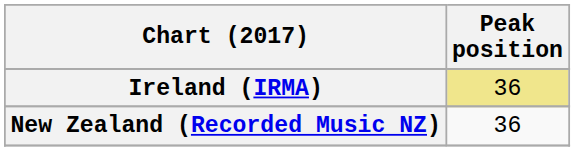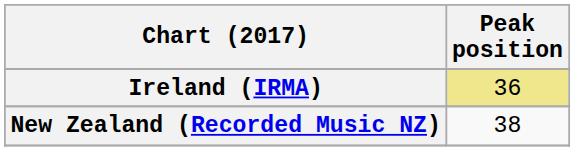New Zealand (Recorded Music NZ) | Peak position: 36 -> 38
